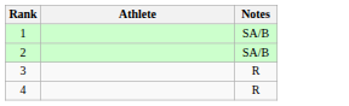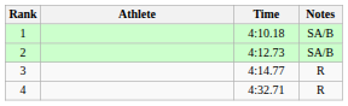+ column: Time | 4:10.18 | 4:12.73 | 4:14.77 | 4:32.71
